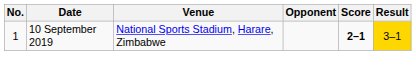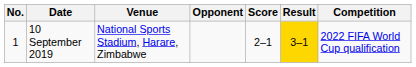+ column: Competition | 2022 FIFA World Cup qualification
10 September 2019 | Score: bold -> normal
